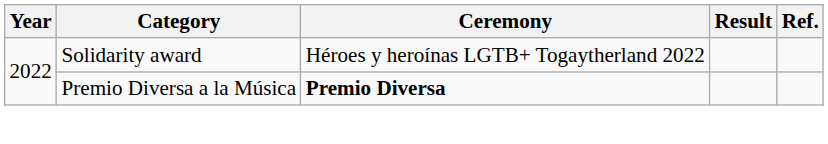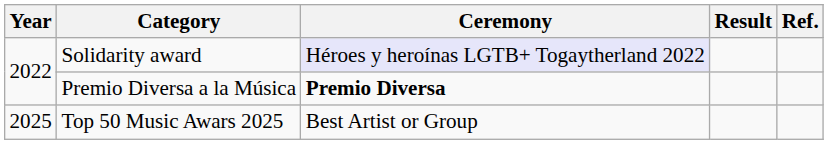Solidarity award | Ceremony: no background -> lavender background
+ row: 2025 | Top 50 Music Awars 2025 | Best Artist or Group
